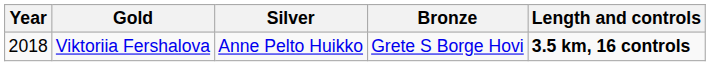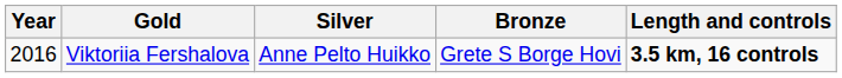Viktoriia Fershalova | Year: 2018 -> 2016
